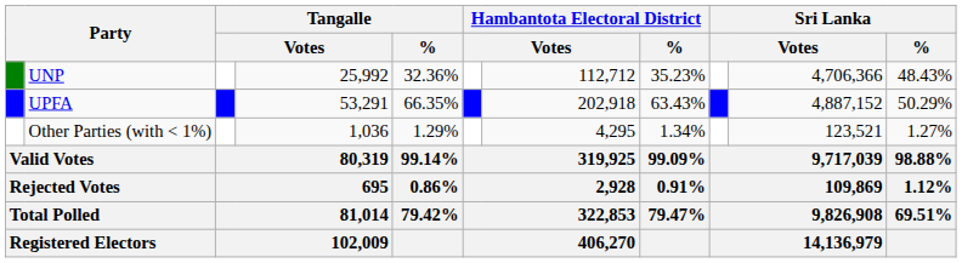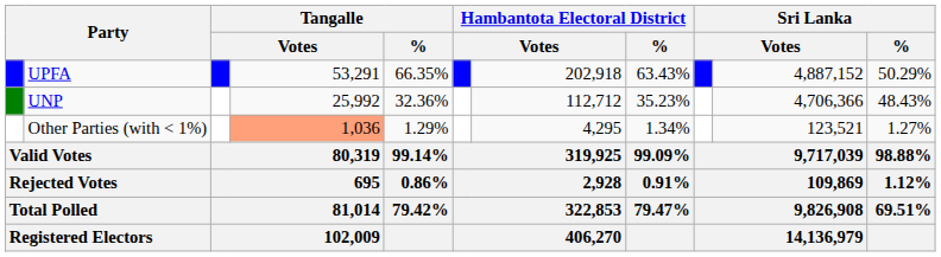rows swapped: UPFA <-> UNP
Other Parties (with < 1%) | column 4: no background -> lightsalmon background
